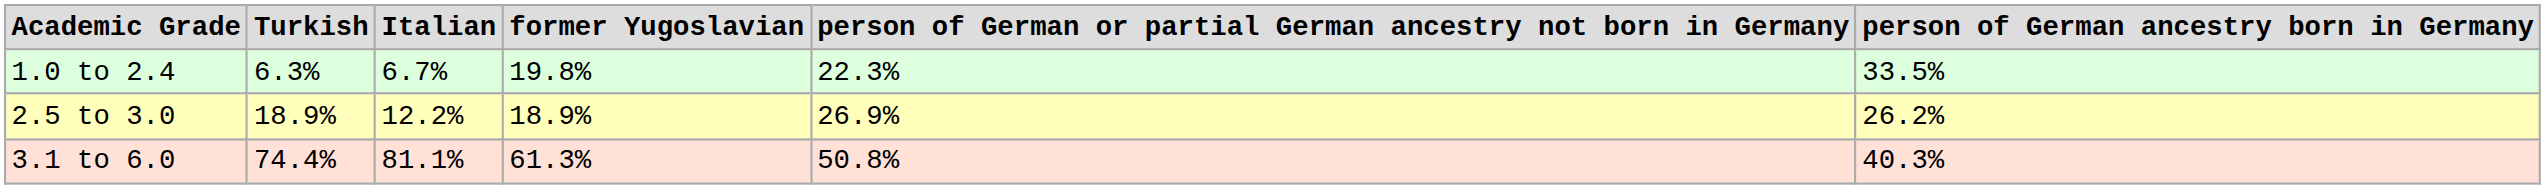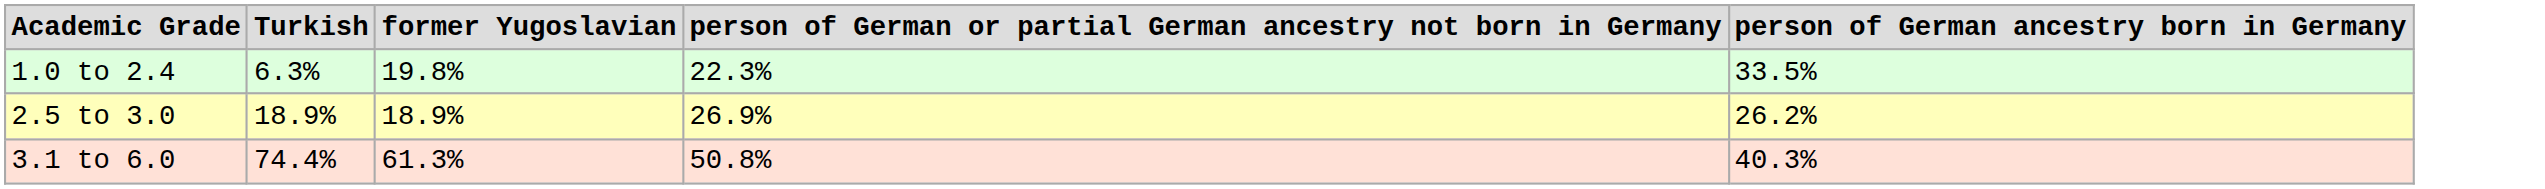- column: Italian | 6.7% | 12.2% | 81.1%
